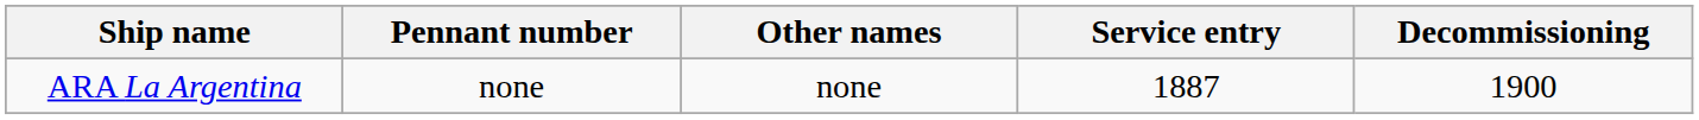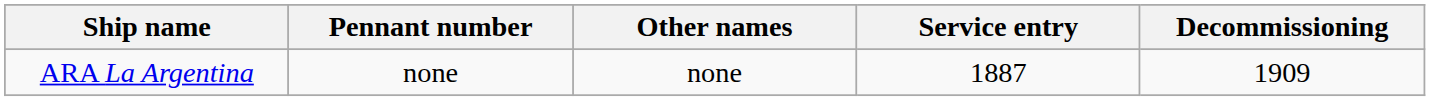ARA La Argentina | Decommissioning: 1900 -> 1909
